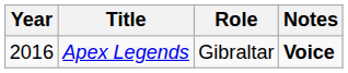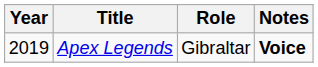Apex Legends | Year: 2016 -> 2019
